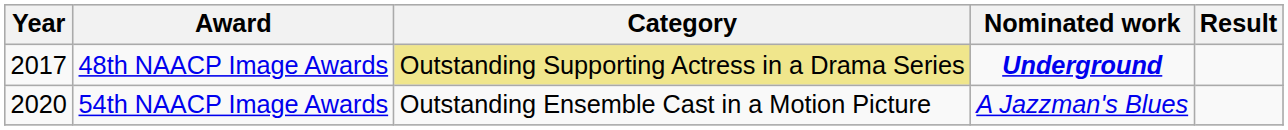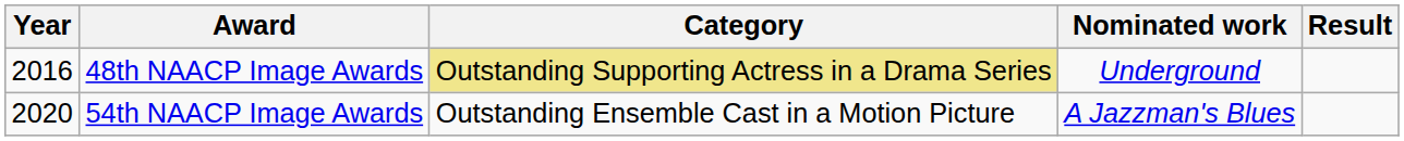48th NAACP Image Awards | Year: 2017 -> 2016
48th NAACP Image Awards | Nominated work: bold -> normal
